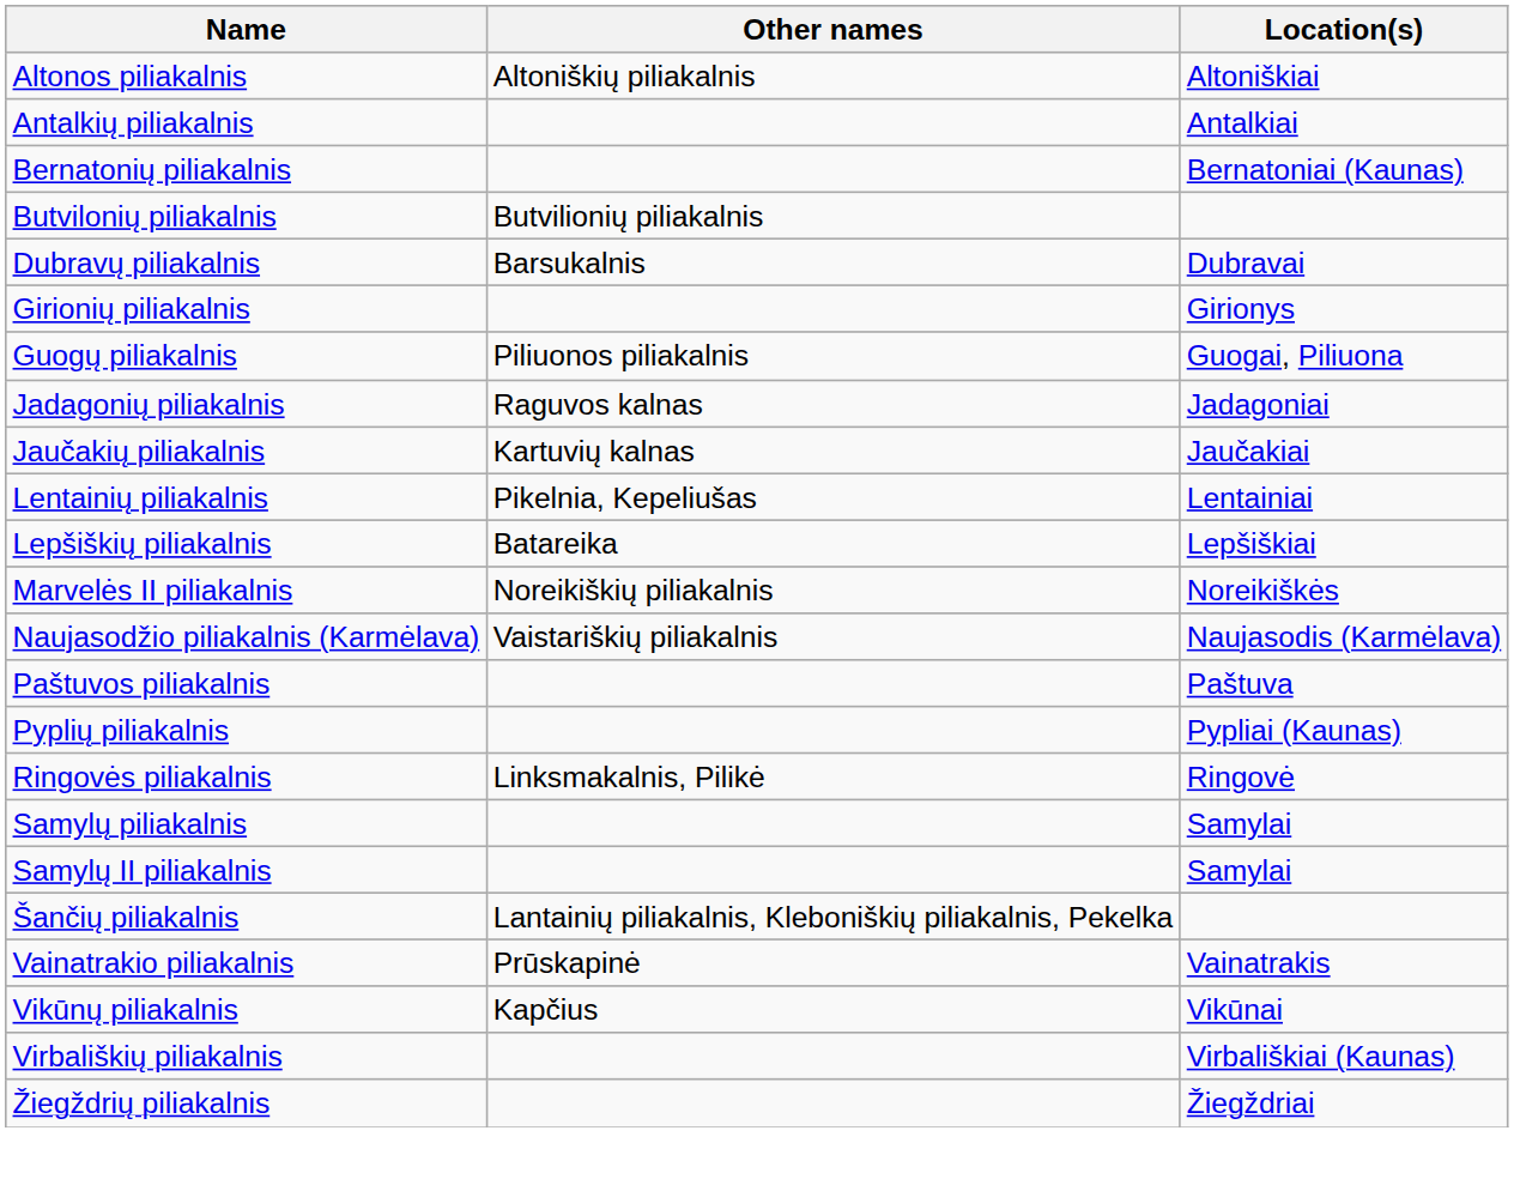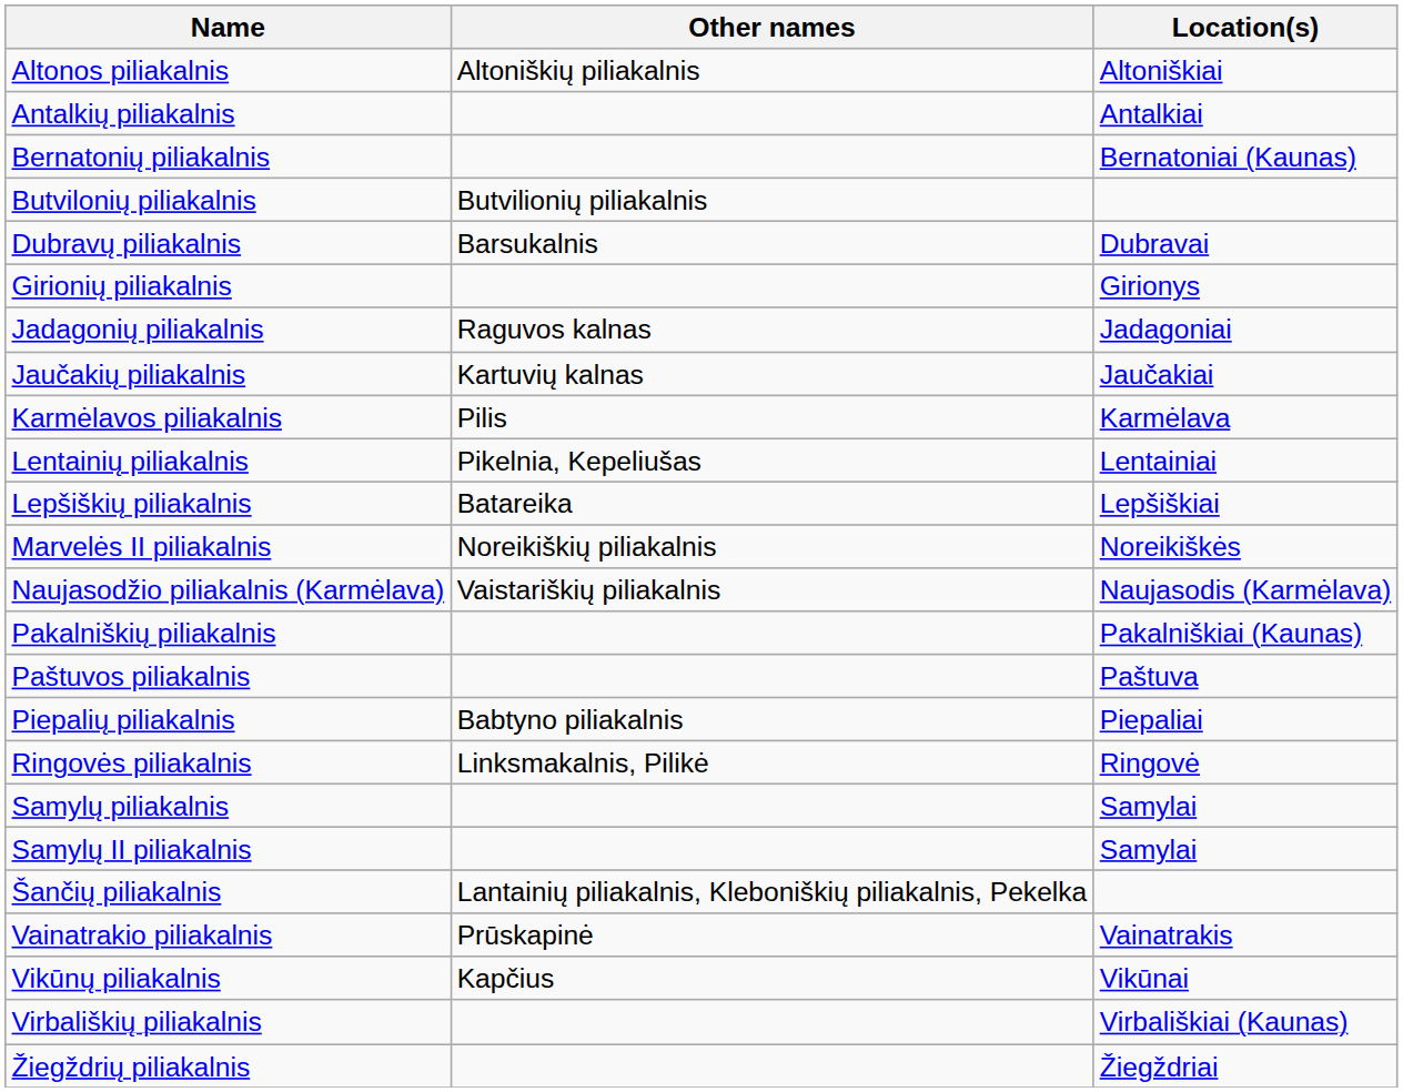- row: Guogų piliakalnis | Piliuonos piliakalnis | Guogai, Piliuona
+ row: Karmėlavos piliakalnis | Pilis | Karmėlava
+ row: Pakalniškių piliakalnis | Pakalniškiai (Kaunas)
+ row: Piepalių piliakalnis | Babtyno piliakalnis | Piepaliai
- row: Pyplių piliakalnis | Pypliai (Kaunas)
